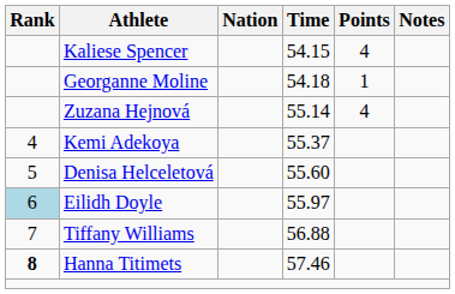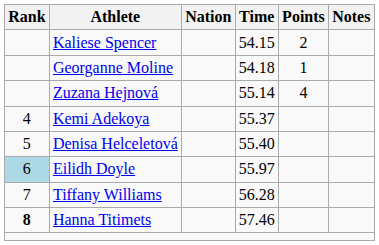Kaliese Spencer | Points: 4 -> 2
Denisa Helceletová | Time: 55.60 -> 55.40
Tiffany Williams | Time: 56.88 -> 56.28
